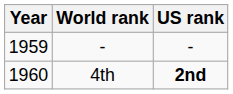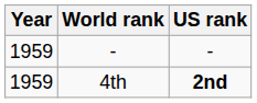4th | Year: 1960 -> 1959
